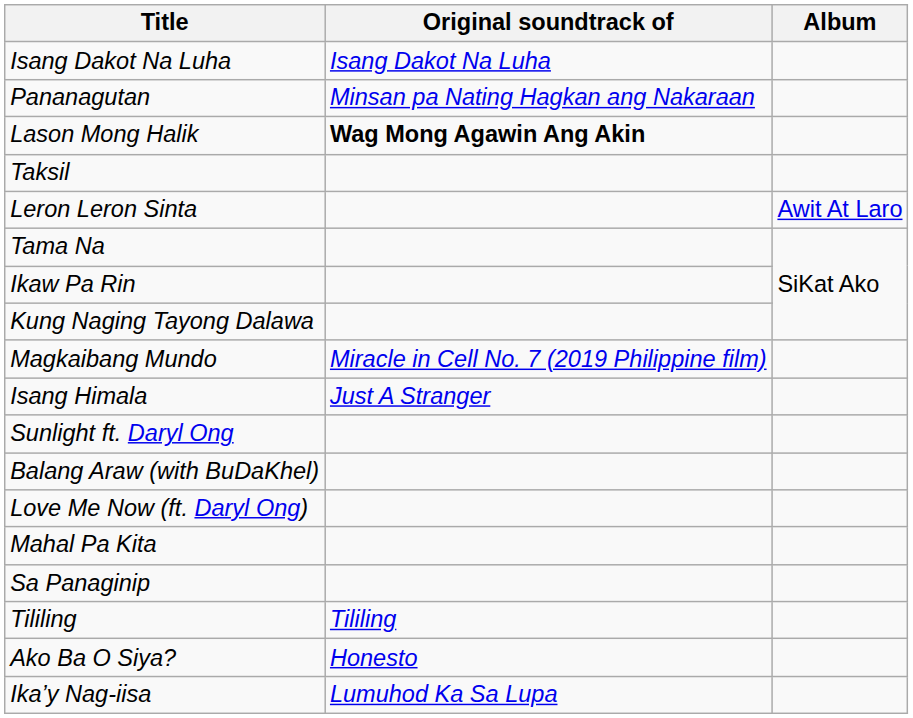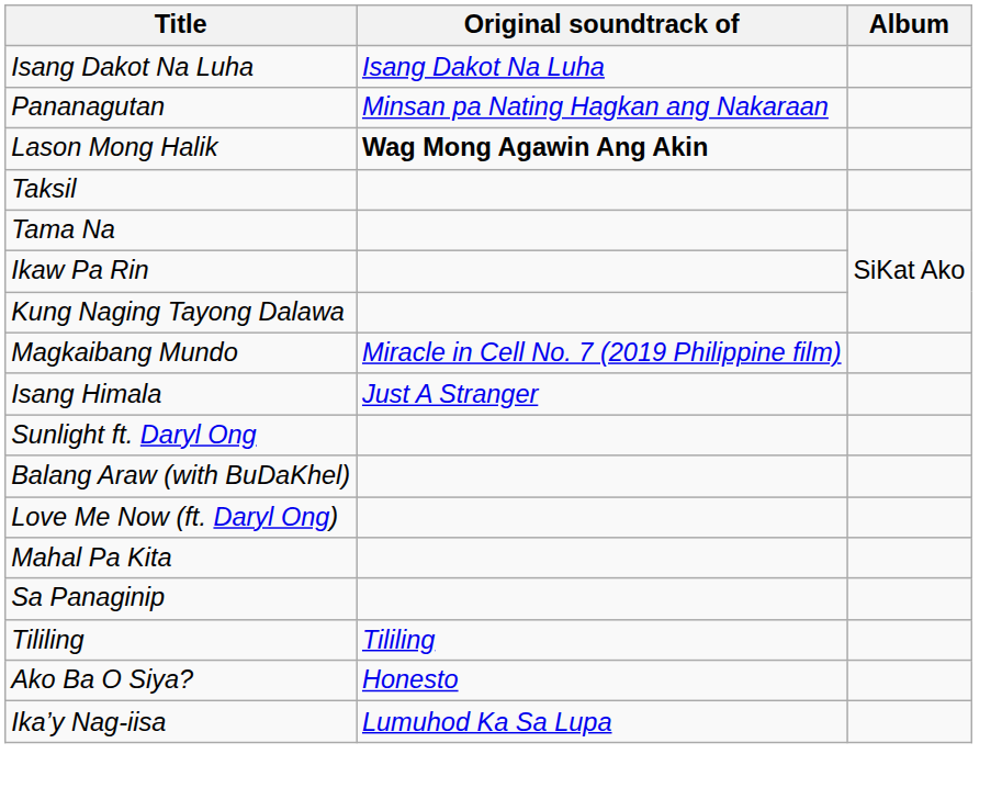- row: Leron Leron Sinta | Awit At Laro
